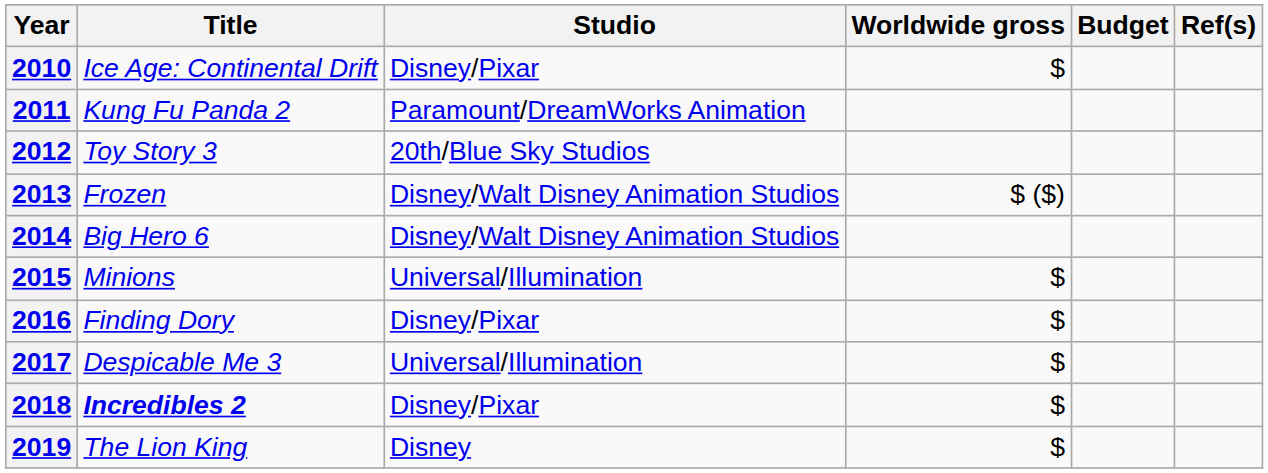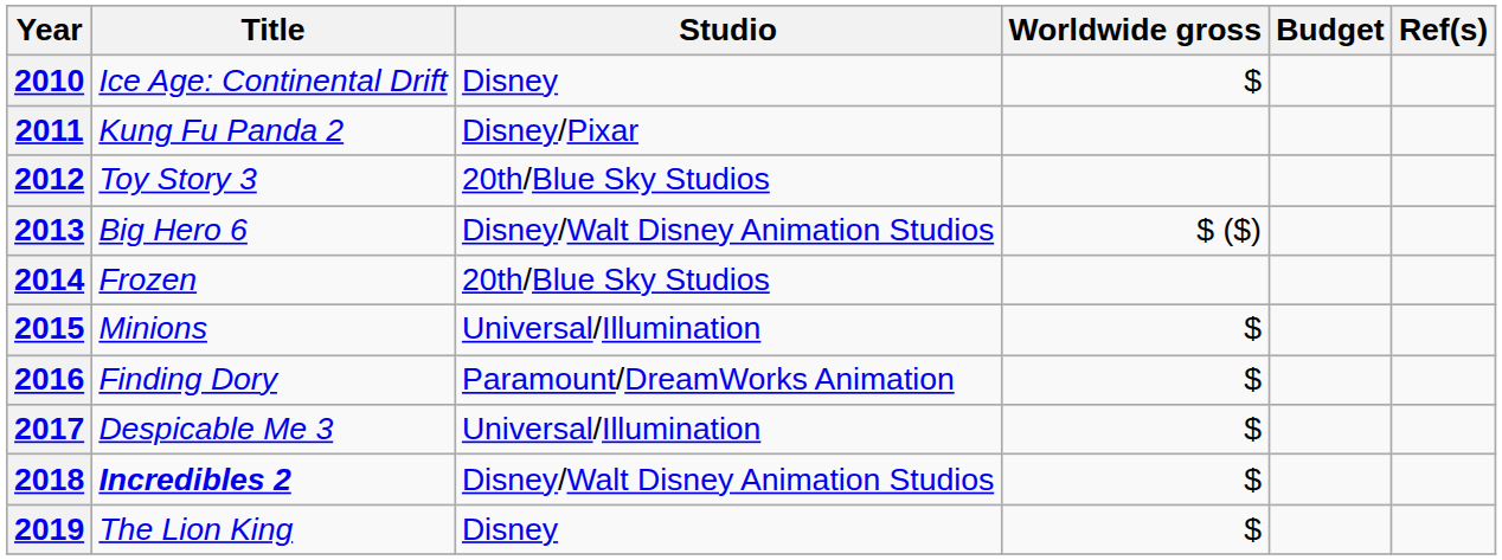2010 | Studio: Disney/Pixar -> Disney
2011 | Studio: Paramount/DreamWorks Animation -> Disney/Pixar
2013 | Title: Frozen -> Big Hero 6
2014 | Title: Big Hero 6 -> Frozen
2014 | Studio: Disney/Walt Disney Animation Studios -> 20th/Blue Sky Studios
2016 | Studio: Disney/Pixar -> Paramount/DreamWorks Animation
2018 | Studio: Disney/Pixar -> Disney/Walt Disney Animation Studios
